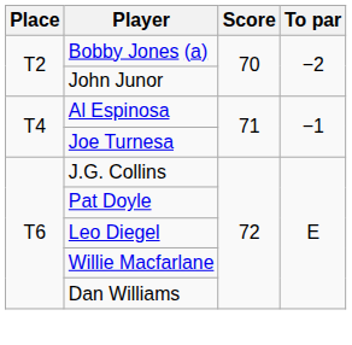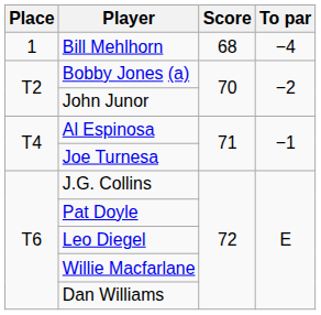+ row: 1 | Bill Mehlhorn | 68 | −4
